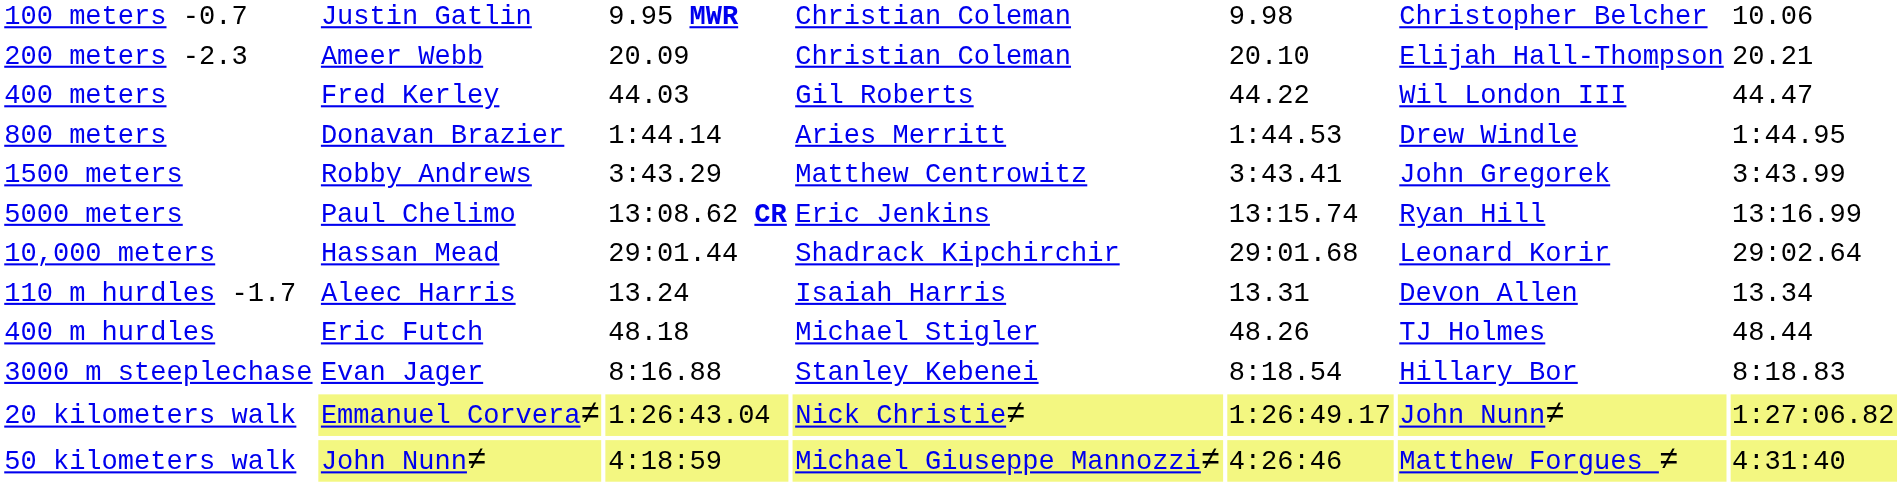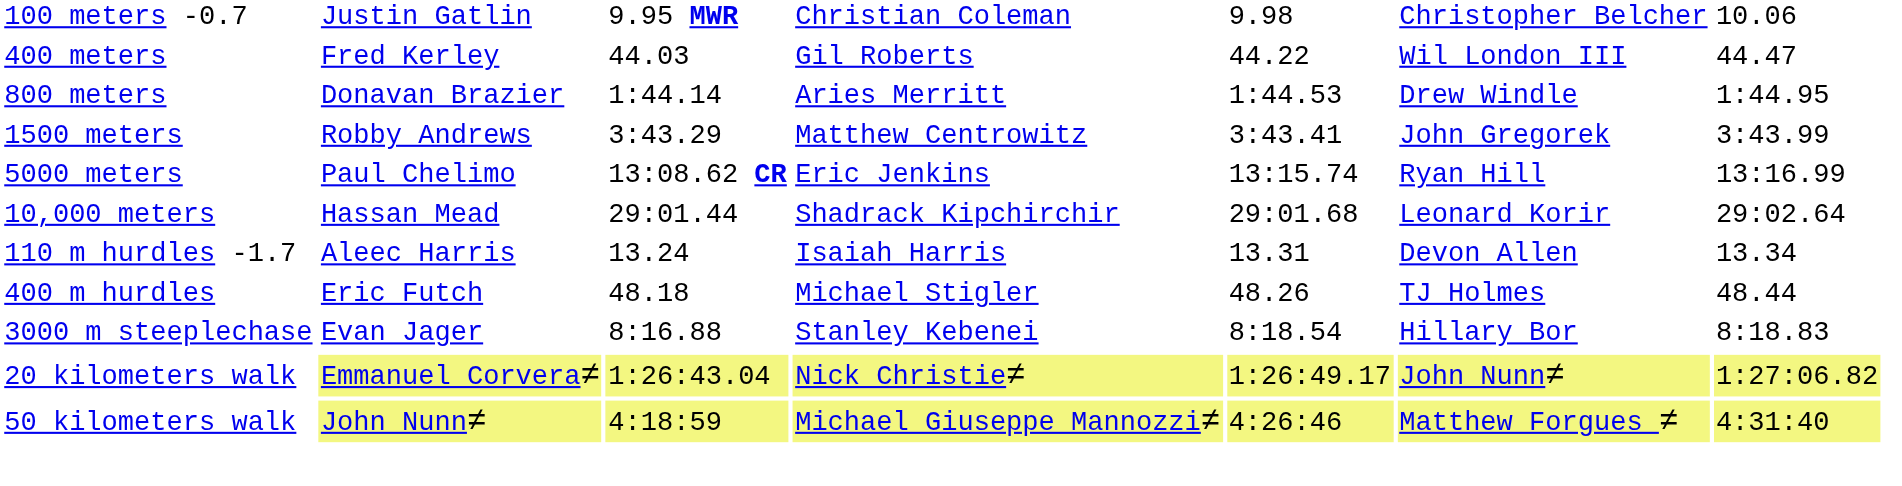- row: 200 meters -2.3 | Ameer Webb | 20.09 | Christian Coleman | 20.10 | Elijah Hall-Thompson | 20.21
